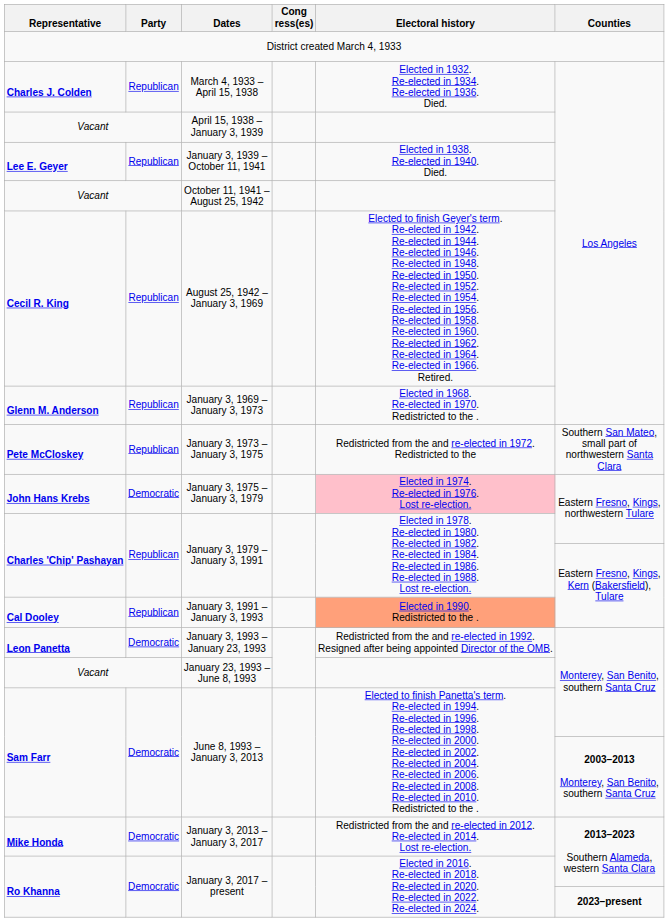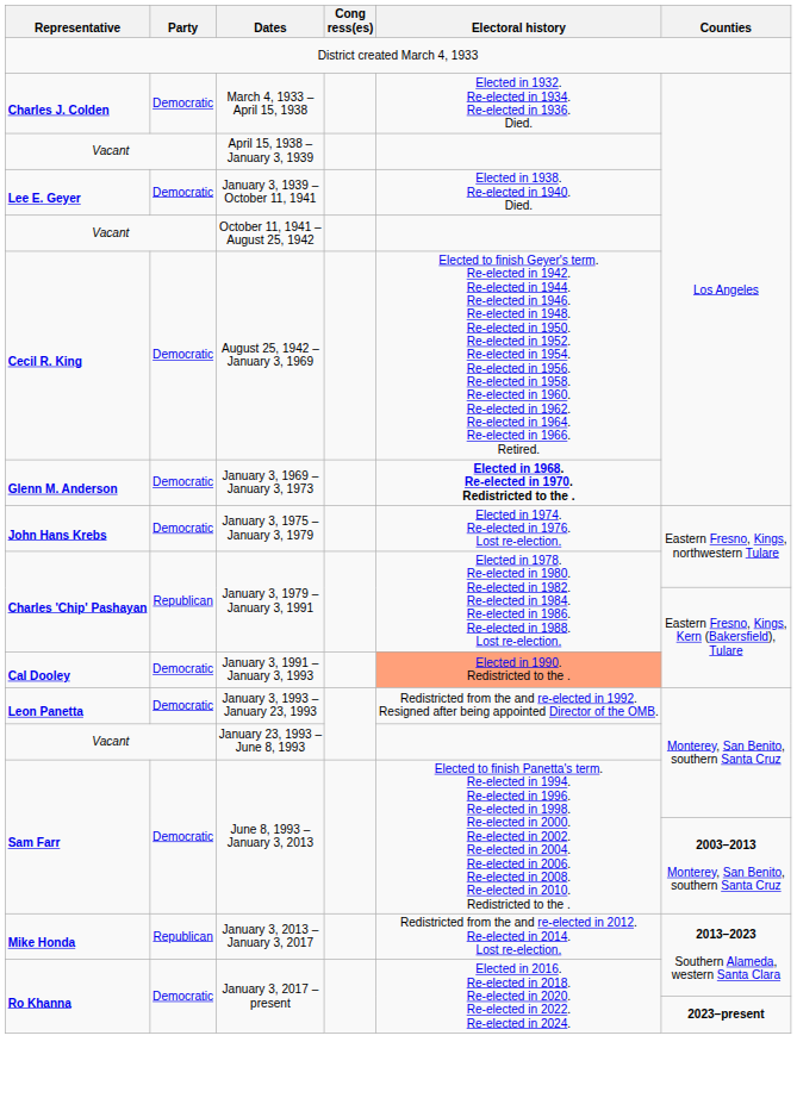March 4, 1933 – April 15, 1938 | Party: Republican -> Democratic
January 3, 1939 – October 11, 1941 | Party: Republican -> Democratic
August 25, 1942 – January 3, 1969 | Party: Republican -> Democratic
January 3, 1969 – January 3, 1973 | Party: Republican -> Democratic
January 3, 1969 – January 3, 1973 | Electoral history: normal -> bold
- row: Pete McCloskey | Republican | January 3, 1973 – January 3, 1975 | Redistricted from the and re-elected in 1972. Redistricted to the | Southern San Mateo, small part of northwestern Santa Clara
January 3, 1975 – January 3, 1979 | Electoral history: pink background -> no background
January 3, 1991 – January 3, 1993 | Party: Republican -> Democratic
January 3, 2013 – January 3, 2017 | Party: Democratic -> Republican
